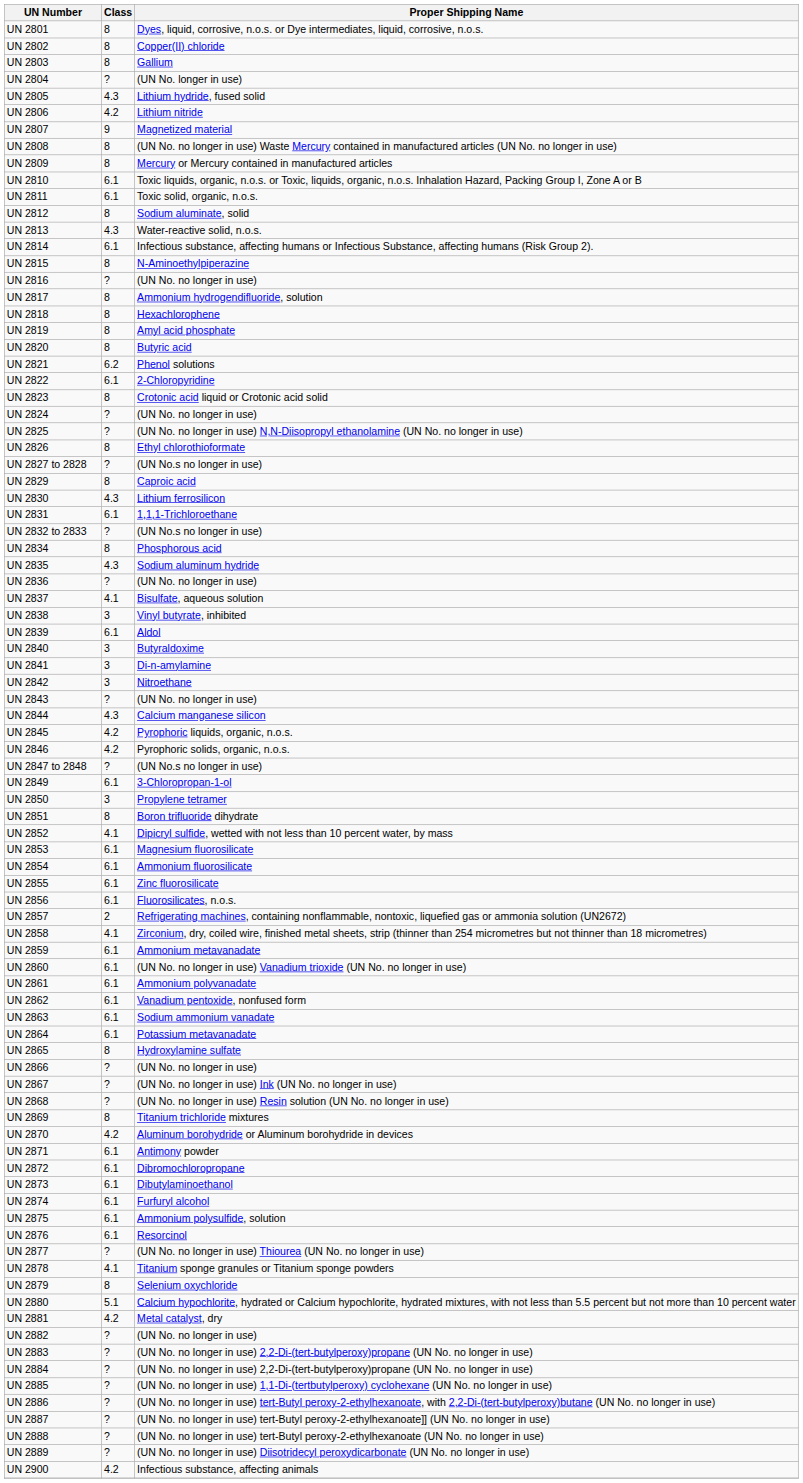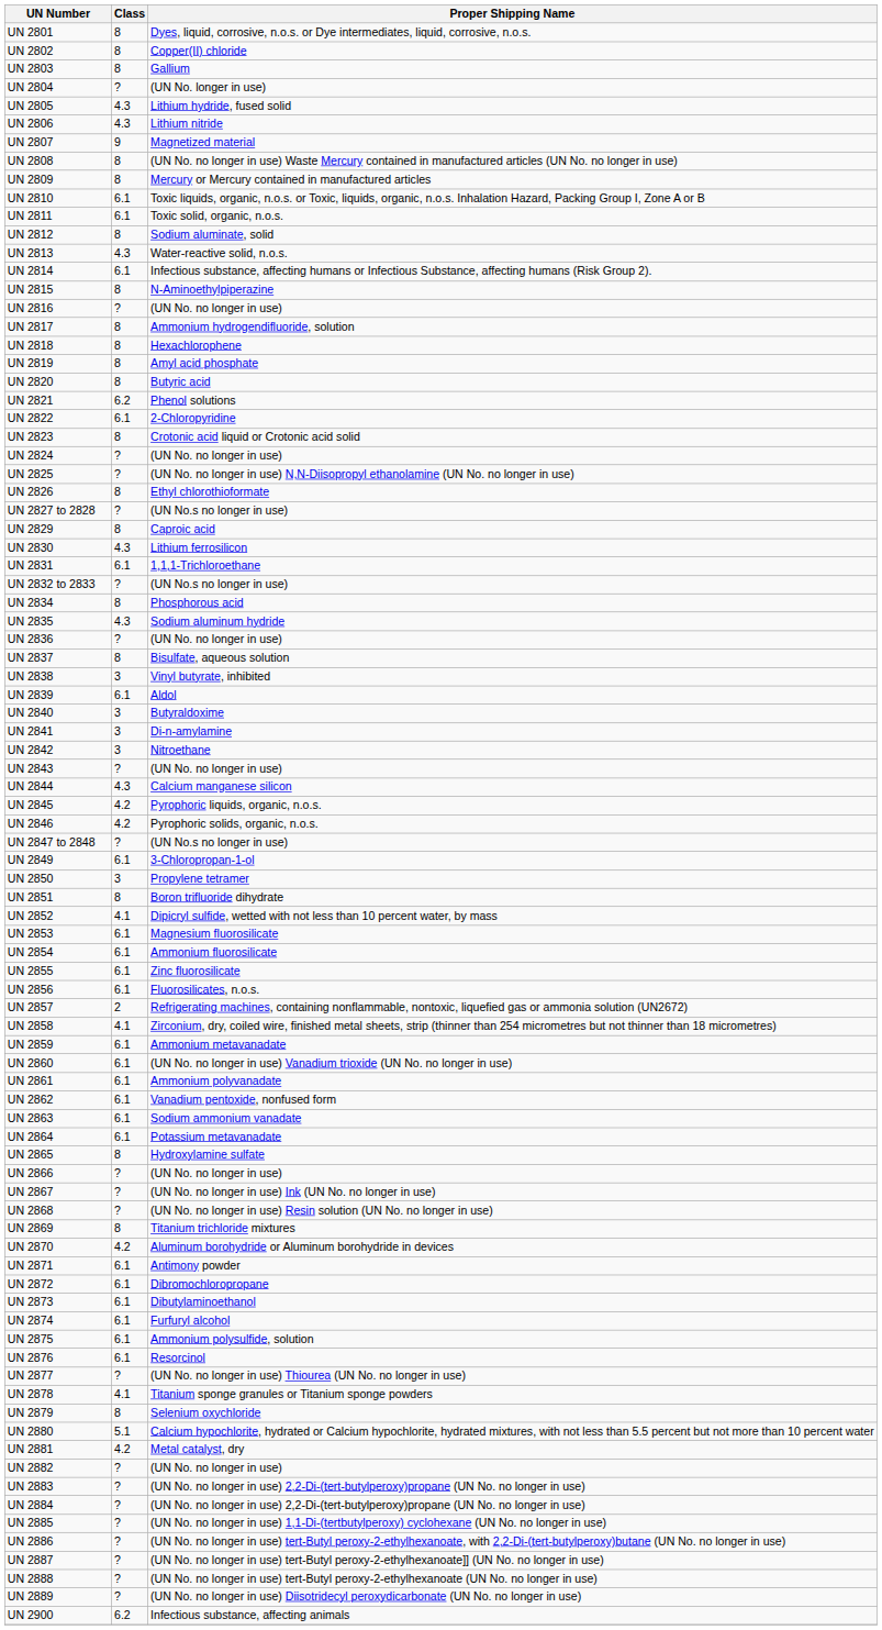UN 2806 | Class: 4.2 -> 4.3
UN 2837 | Class: 4.1 -> 8
UN 2900 | Class: 4.2 -> 6.2
